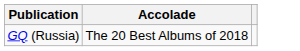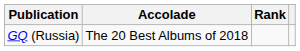+ column: Rank
